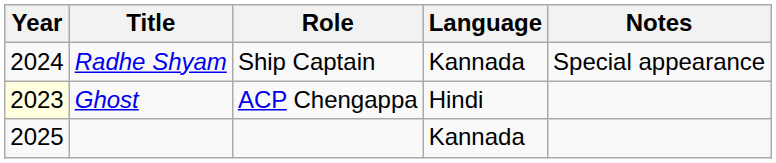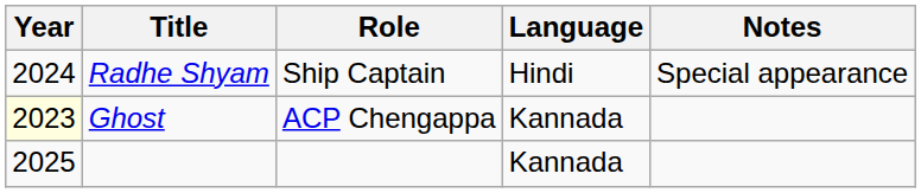Radhe Shyam | Language: Kannada -> Hindi
Ghost | Language: Hindi -> Kannada
